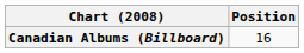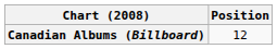Canadian Albums (Billboard) | Position: 16 -> 12
